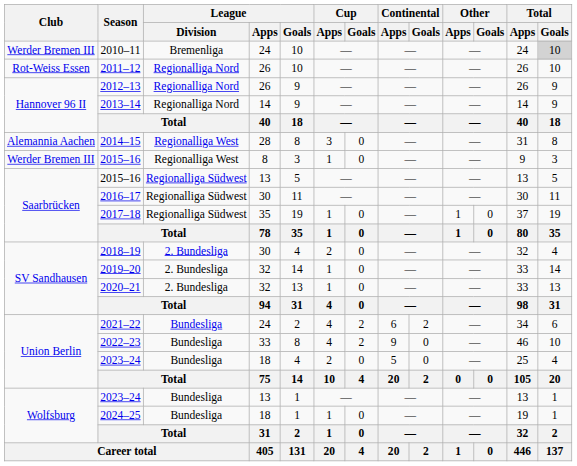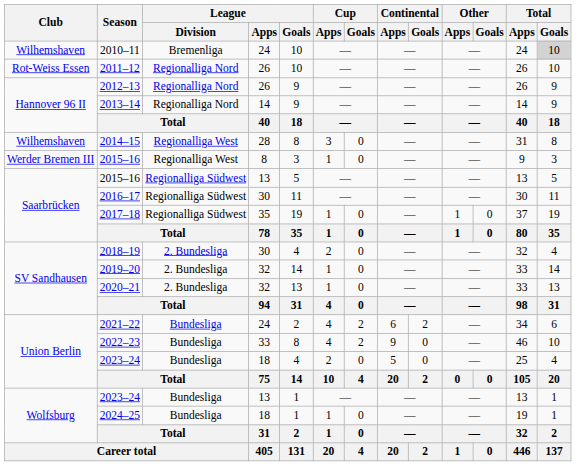2010–11 | Club: Werder Bremen III -> Wilhemshaven
2014–15 | Club: Alemannia Aachen -> Wilhemshaven
